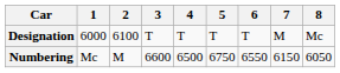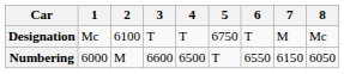Designation | 1: 6000 -> Mc
Designation | 5: T -> 6750
Numbering | 1: Mc -> 6000
Numbering | 5: 6750 -> T
